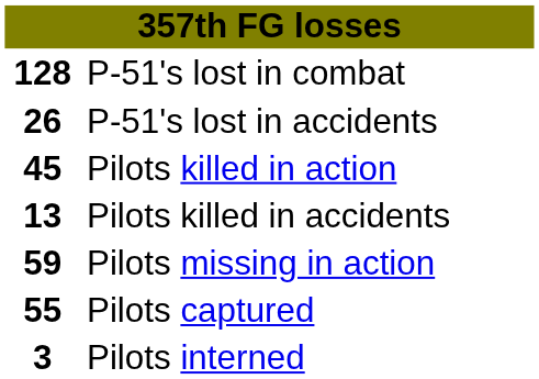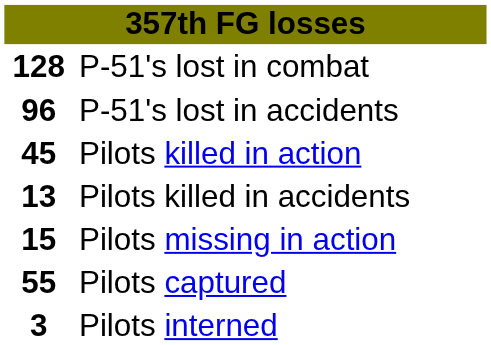P-51's lost in accidents | column 1: 26 -> 96
Pilots missing in action | column 1: 59 -> 15
